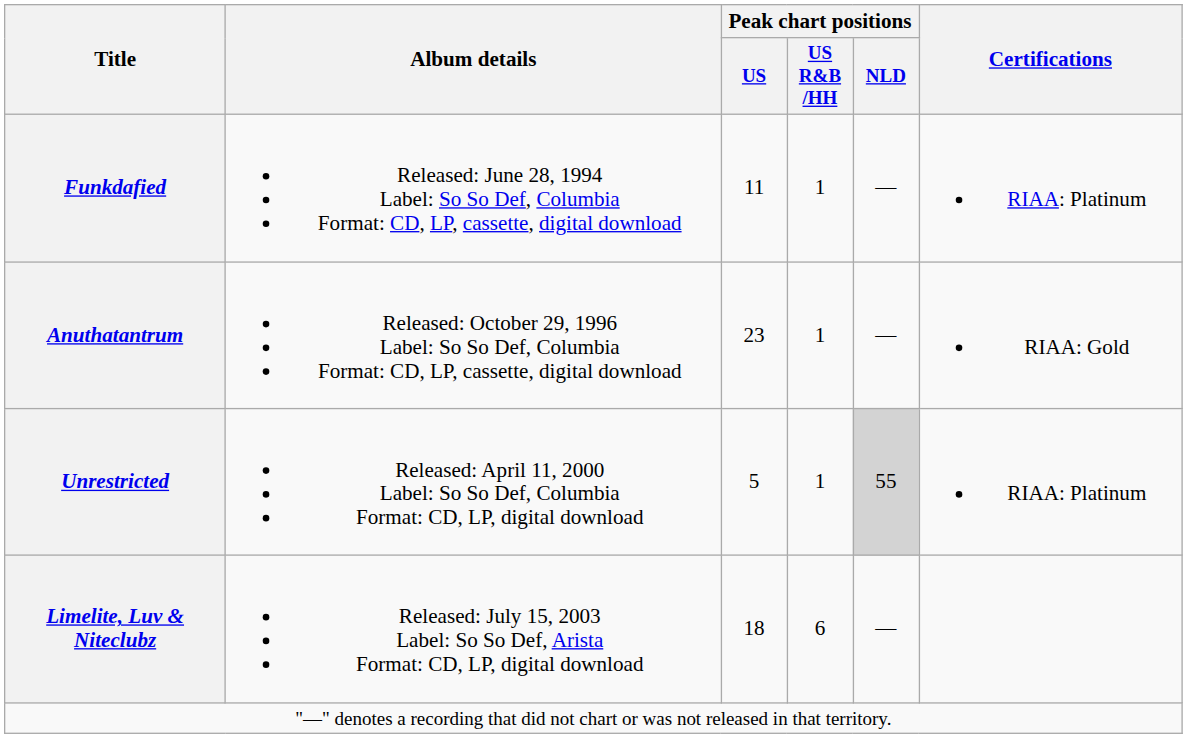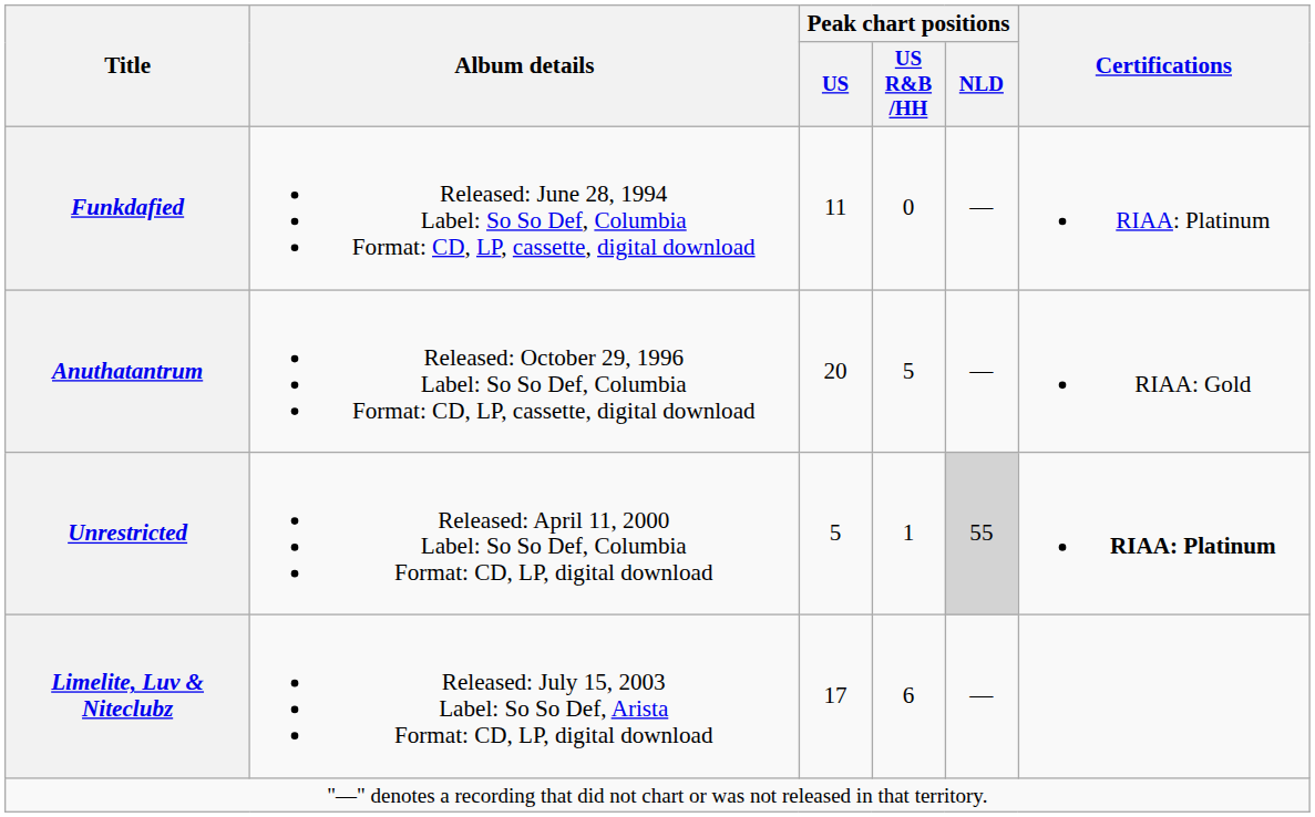Funkdafied | Peak chart positions / US R&B /HH: 1 -> 0
Anuthatantrum | Peak chart positions / US: 23 -> 20
Anuthatantrum | Peak chart positions / US R&B /HH: 1 -> 5
Unrestricted | Certifications: normal -> bold
Limelite, Luv & Niteclubz | Peak chart positions / US: 18 -> 17
